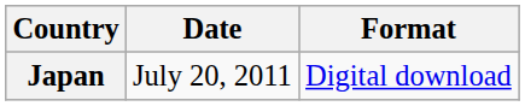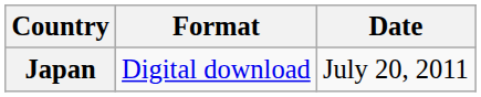columns swapped: Date <-> Format
